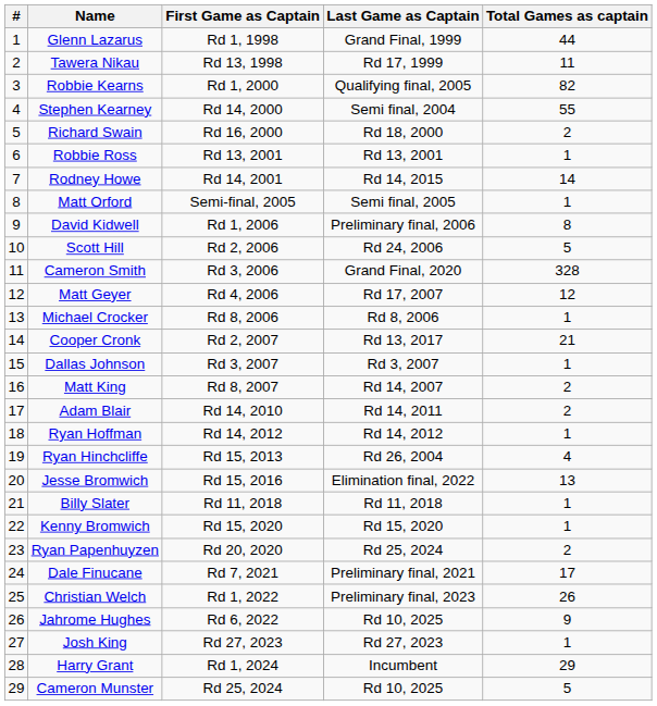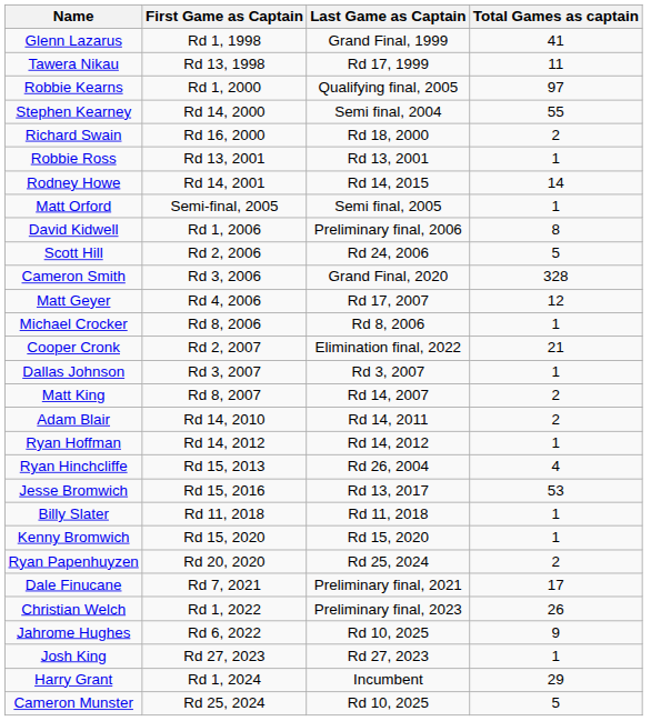- column: # | 1 | 2 | 3 | 4 | 5 | 6 | 7 | 8 | 9 | 10 | 11 | 12 | 13 | 14 | 15 | 16 | 17 | 18 | 19 | 20 | 21 | 22 | 23 | 24 | 25 | 26 | 27 | 28 | 29
Glenn Lazarus | Total Games as captain: 44 -> 41
Robbie Kearns | Total Games as captain: 82 -> 97
Cooper Cronk | Last Game as Captain: Rd 13, 2017 -> Elimination final, 2022
Jesse Bromwich | Last Game as Captain: Elimination final, 2022 -> Rd 13, 2017
Jesse Bromwich | Total Games as captain: 13 -> 53
